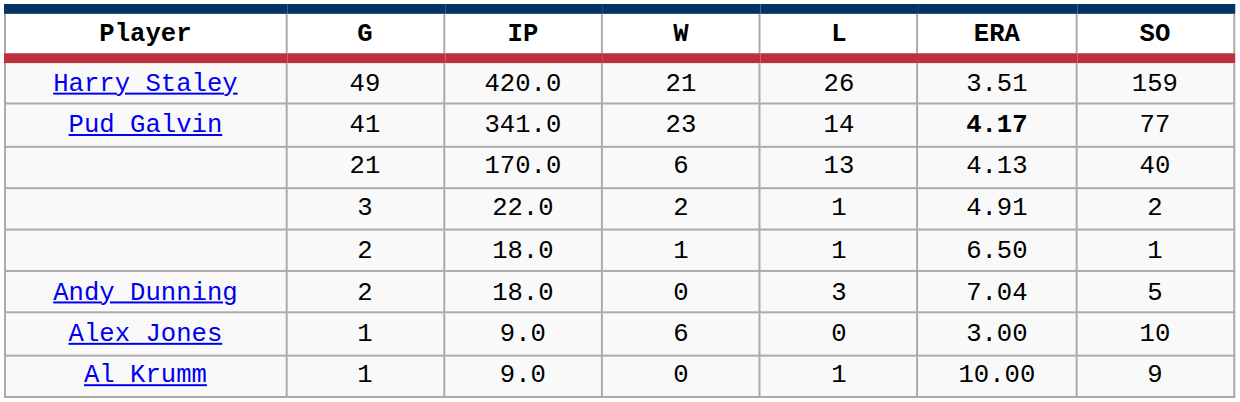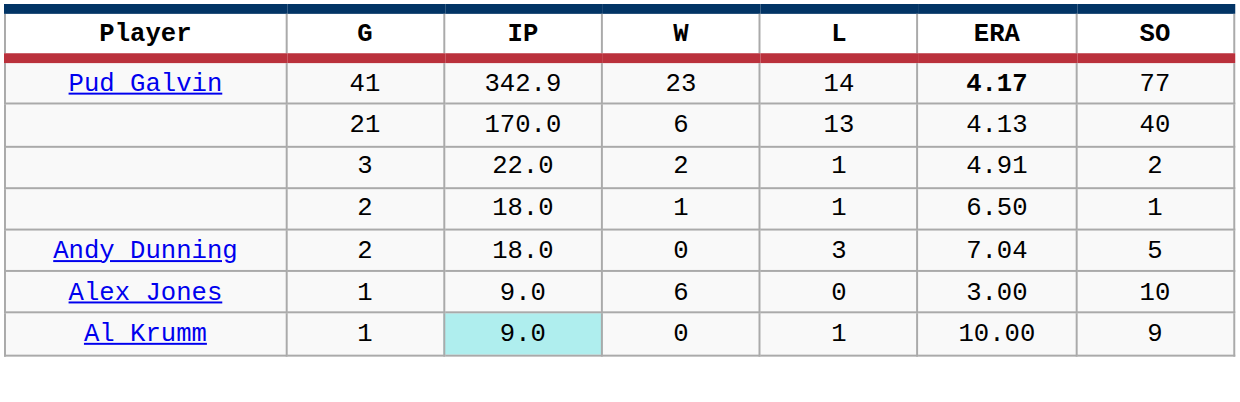- row: Harry Staley | 49 | 420.0 | 21 | 26 | 3.51 | 159
Pud Galvin | IP: 341.0 -> 342.9
Al Krumm | IP: no background -> paleturquoise background
